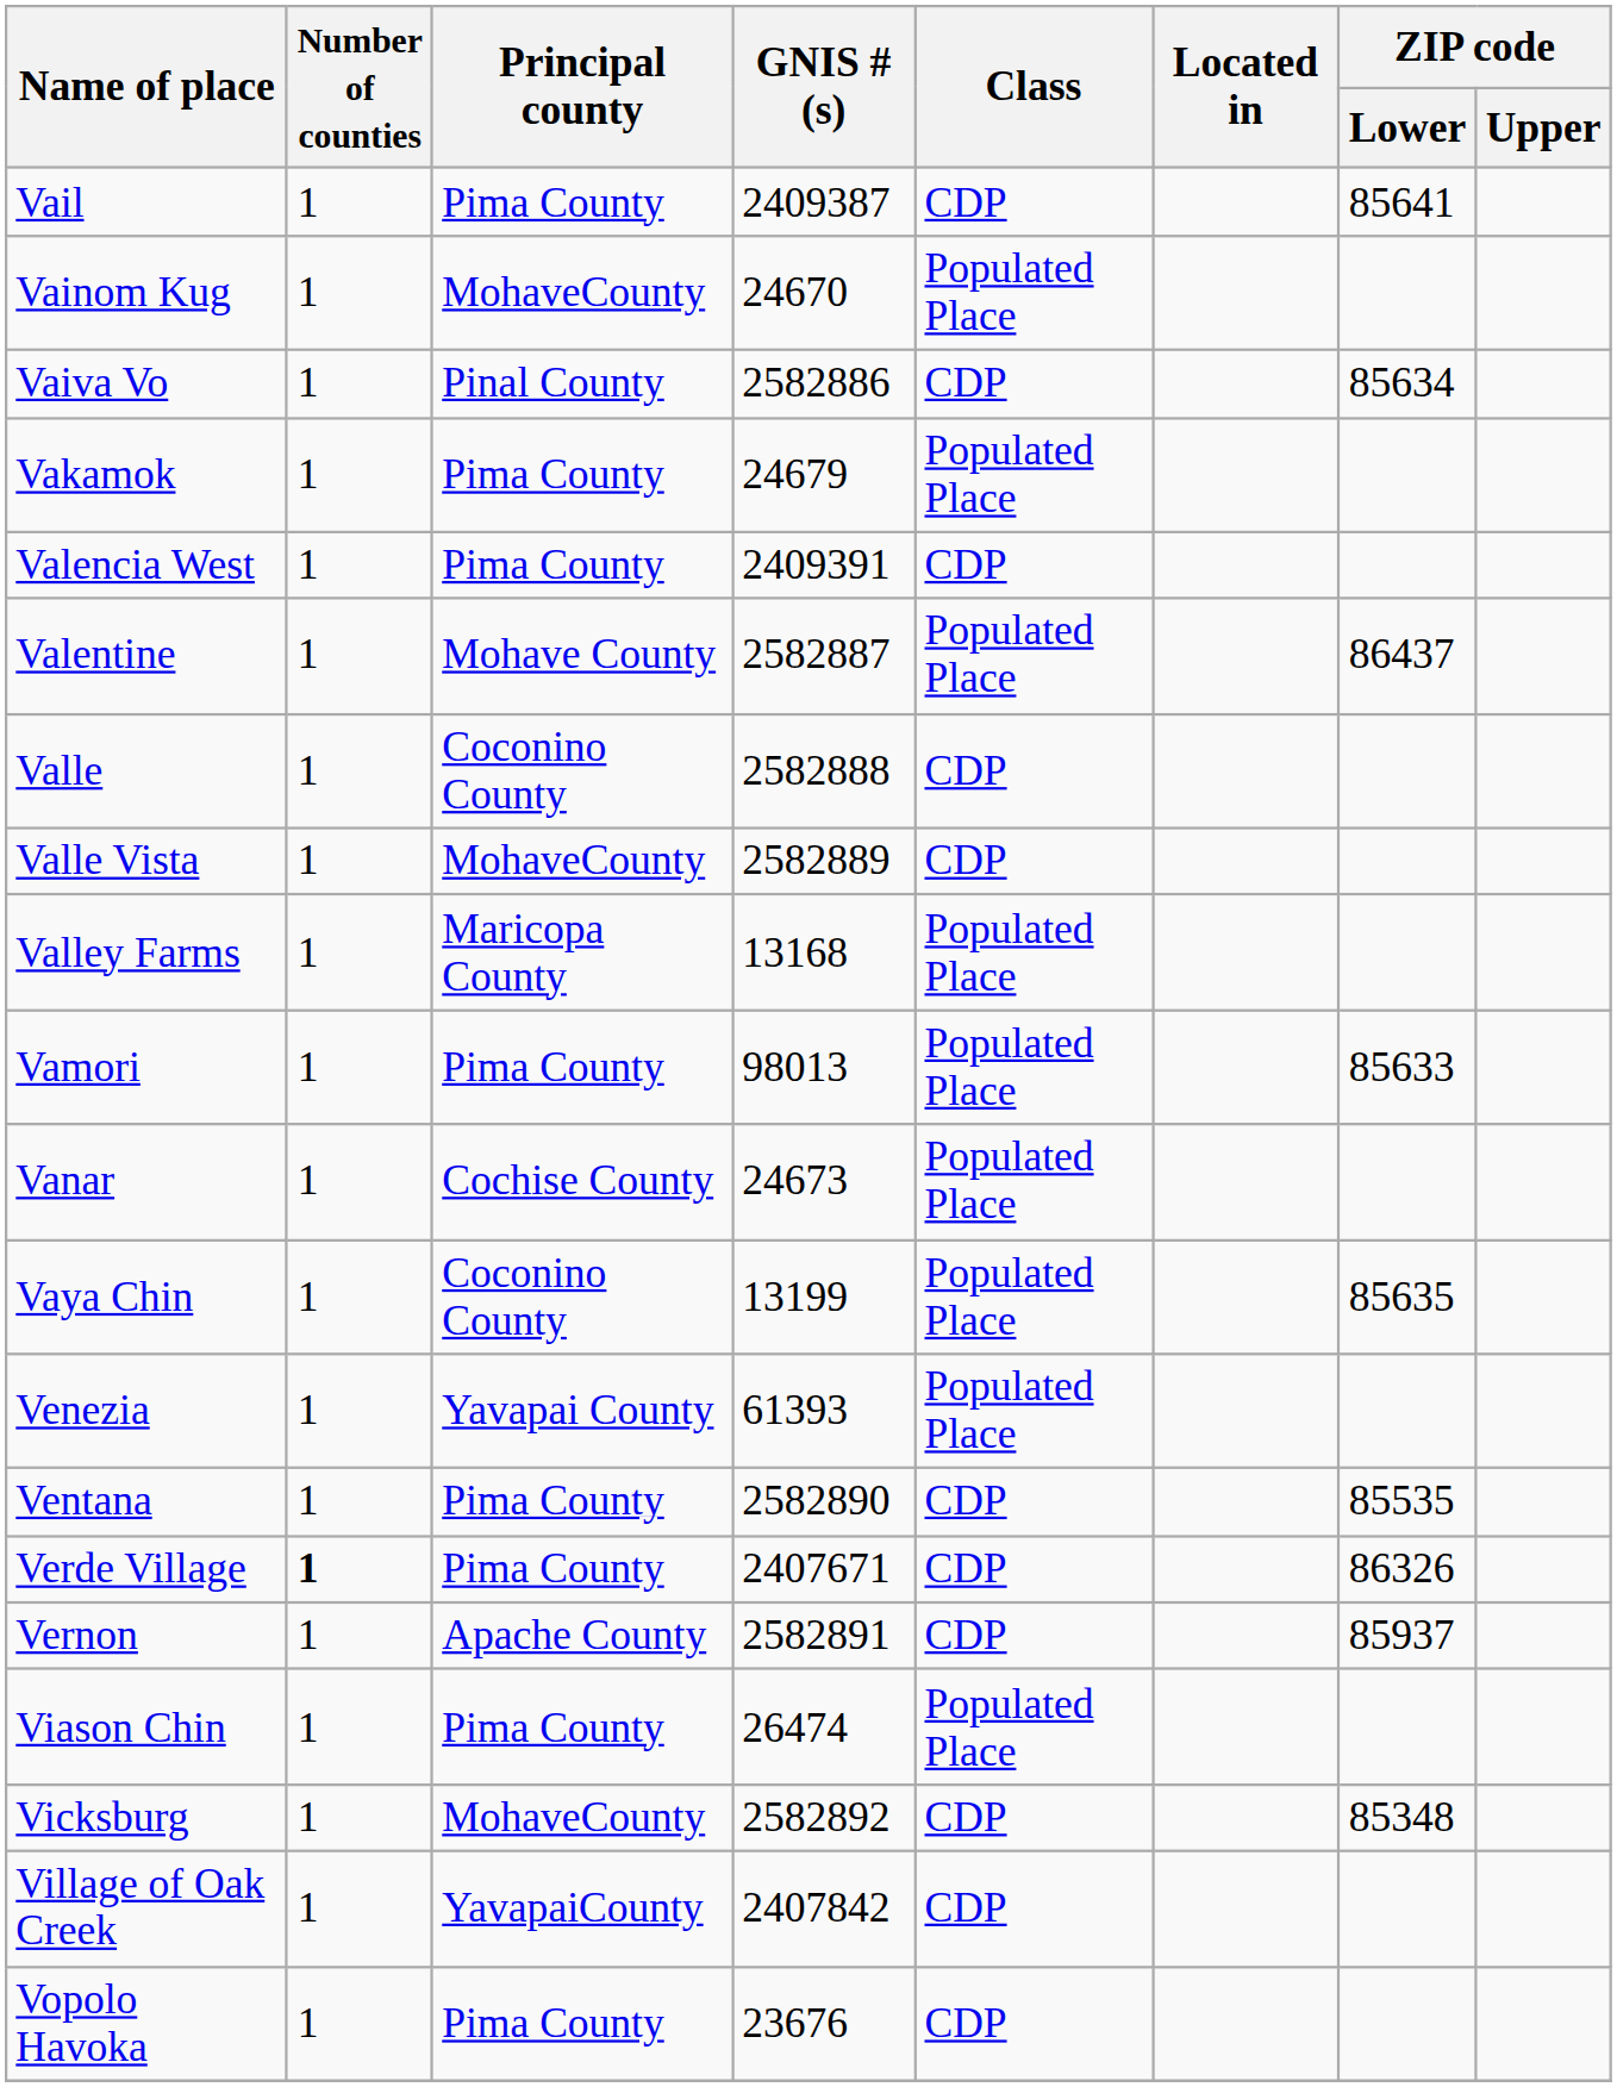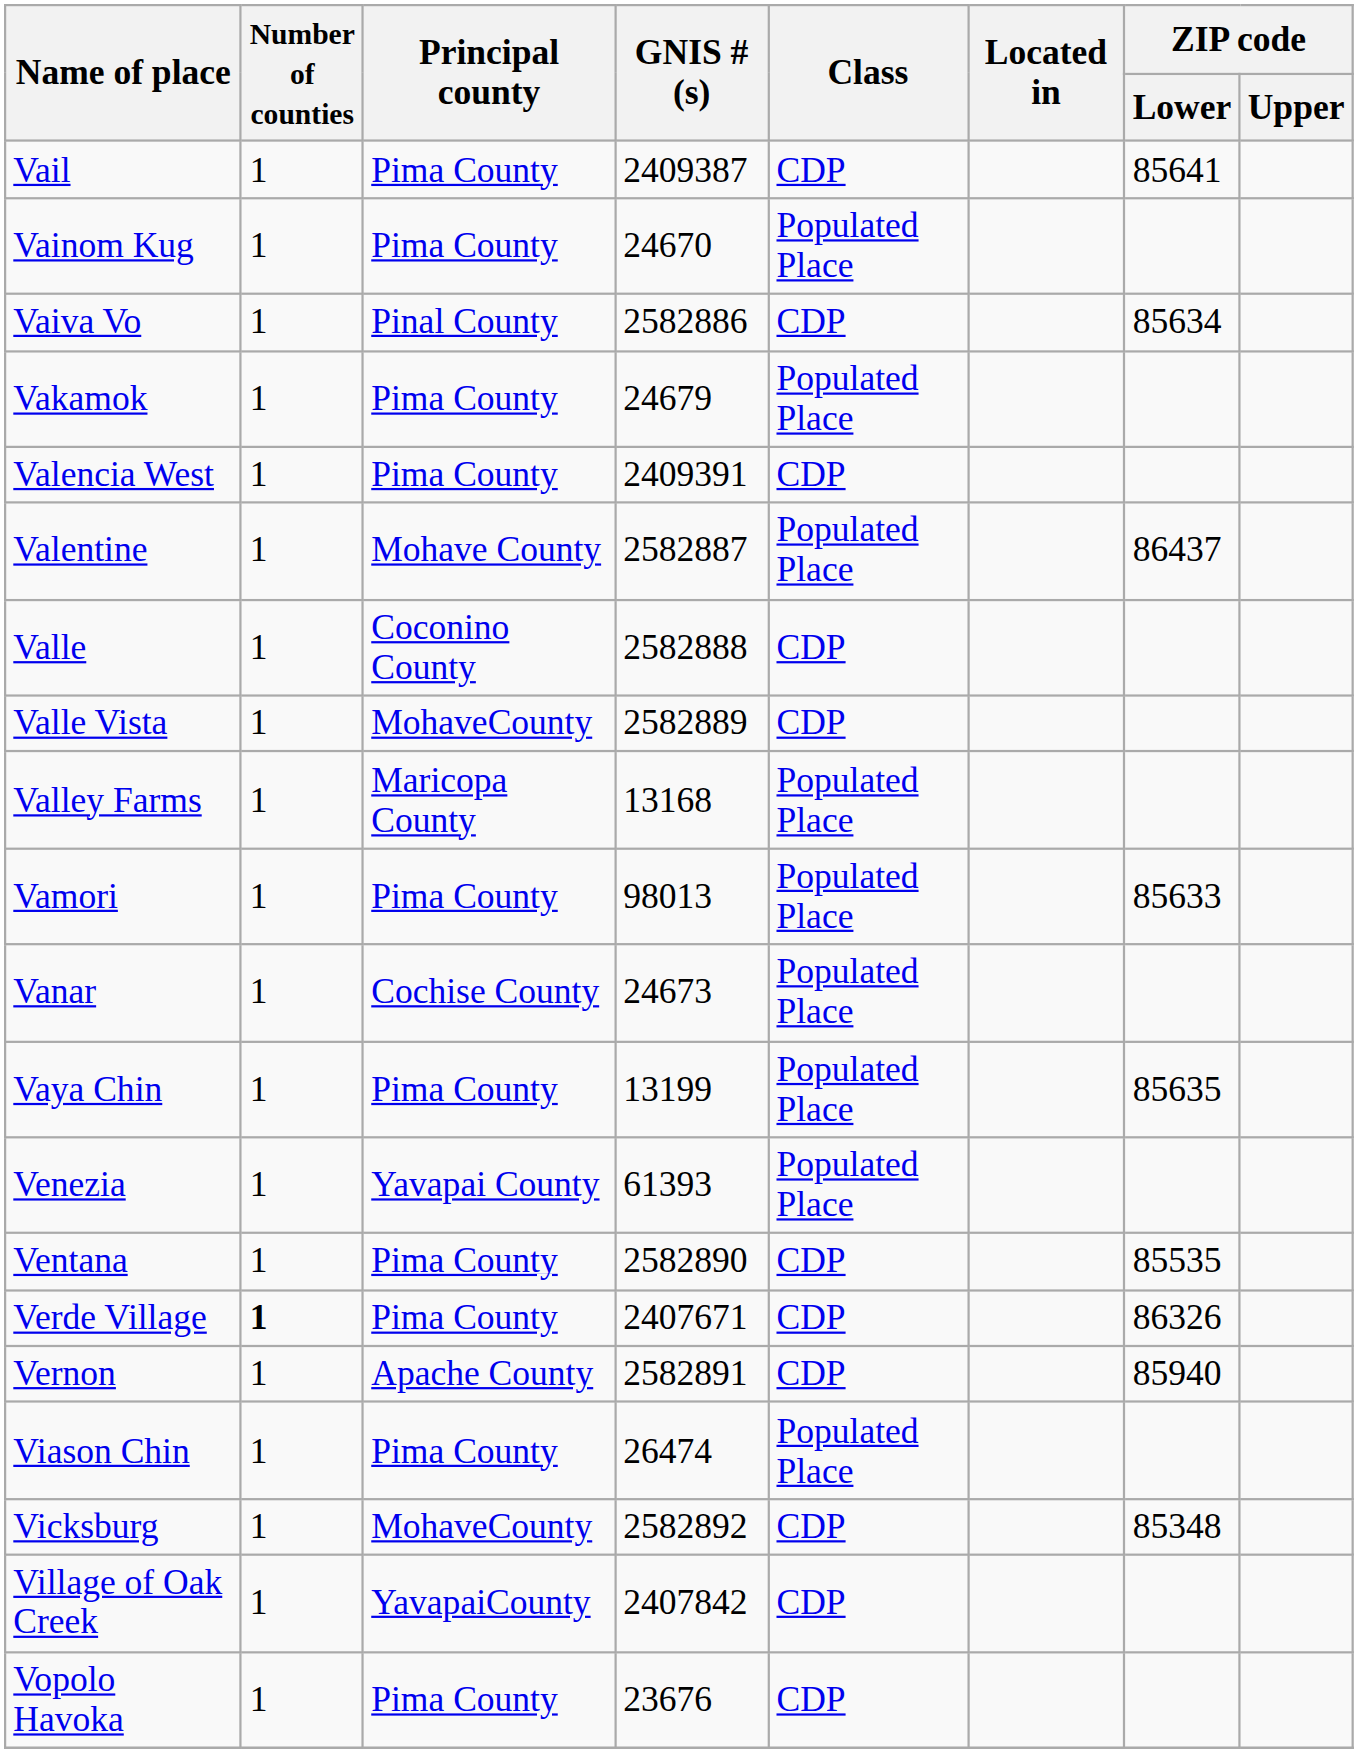Vainom Kug | Principal county: MohaveCounty -> Pima County
Vaya Chin | Principal county: Coconino County -> Pima County
Vernon | ZIP code / Lower: 85937 -> 85940
